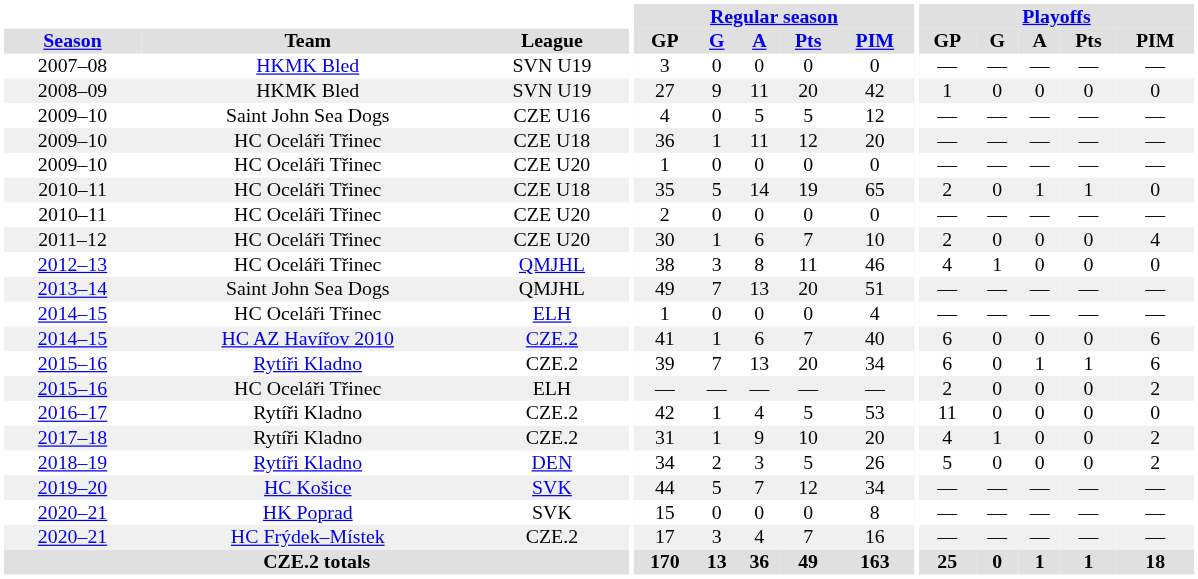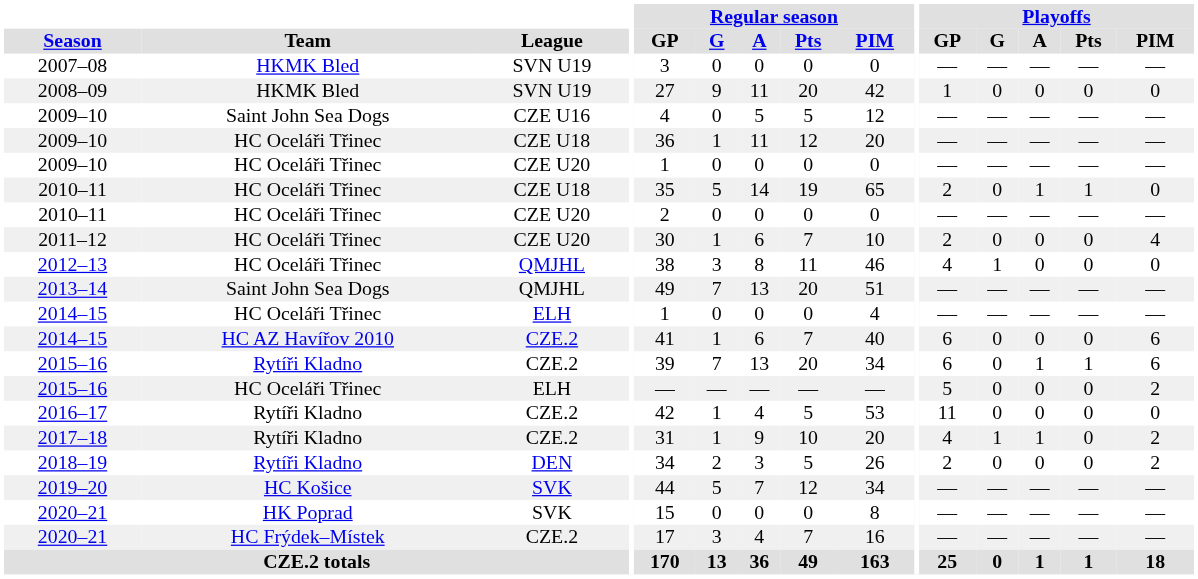2015–16 / ELH | Playoffs / GP: 2 -> 5
2017–18 | Playoffs / A: 0 -> 1
2018–19 | Playoffs / GP: 5 -> 2
